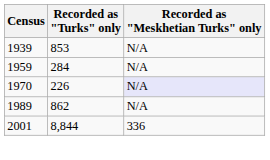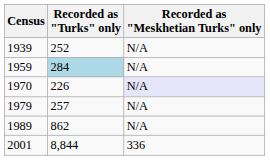1939 | Recorded as "Turks" only: 853 -> 252
1959 | Recorded as "Turks" only: no background -> lightblue background
+ row: 1979 | 257 | N/A
